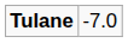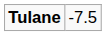Tulane | column 2: -7.0 -> -7.5
